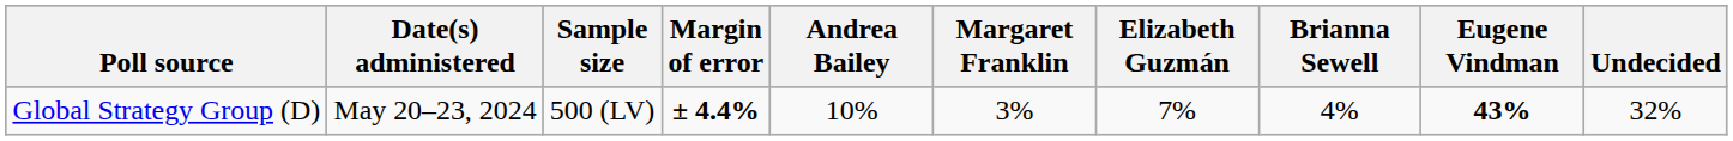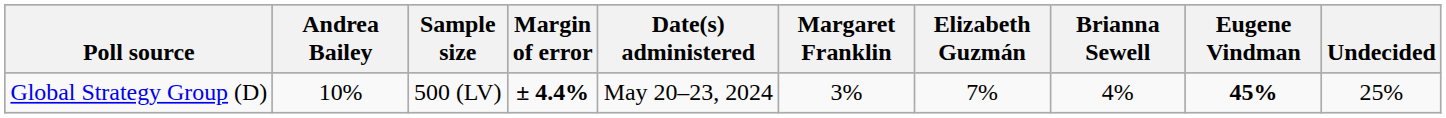columns swapped: Date(s) administered <-> Andrea Bailey
Global Strategy Group (D) | Eugene Vindman: 43% -> 45%
Global Strategy Group (D) | Undecided: 32% -> 25%
